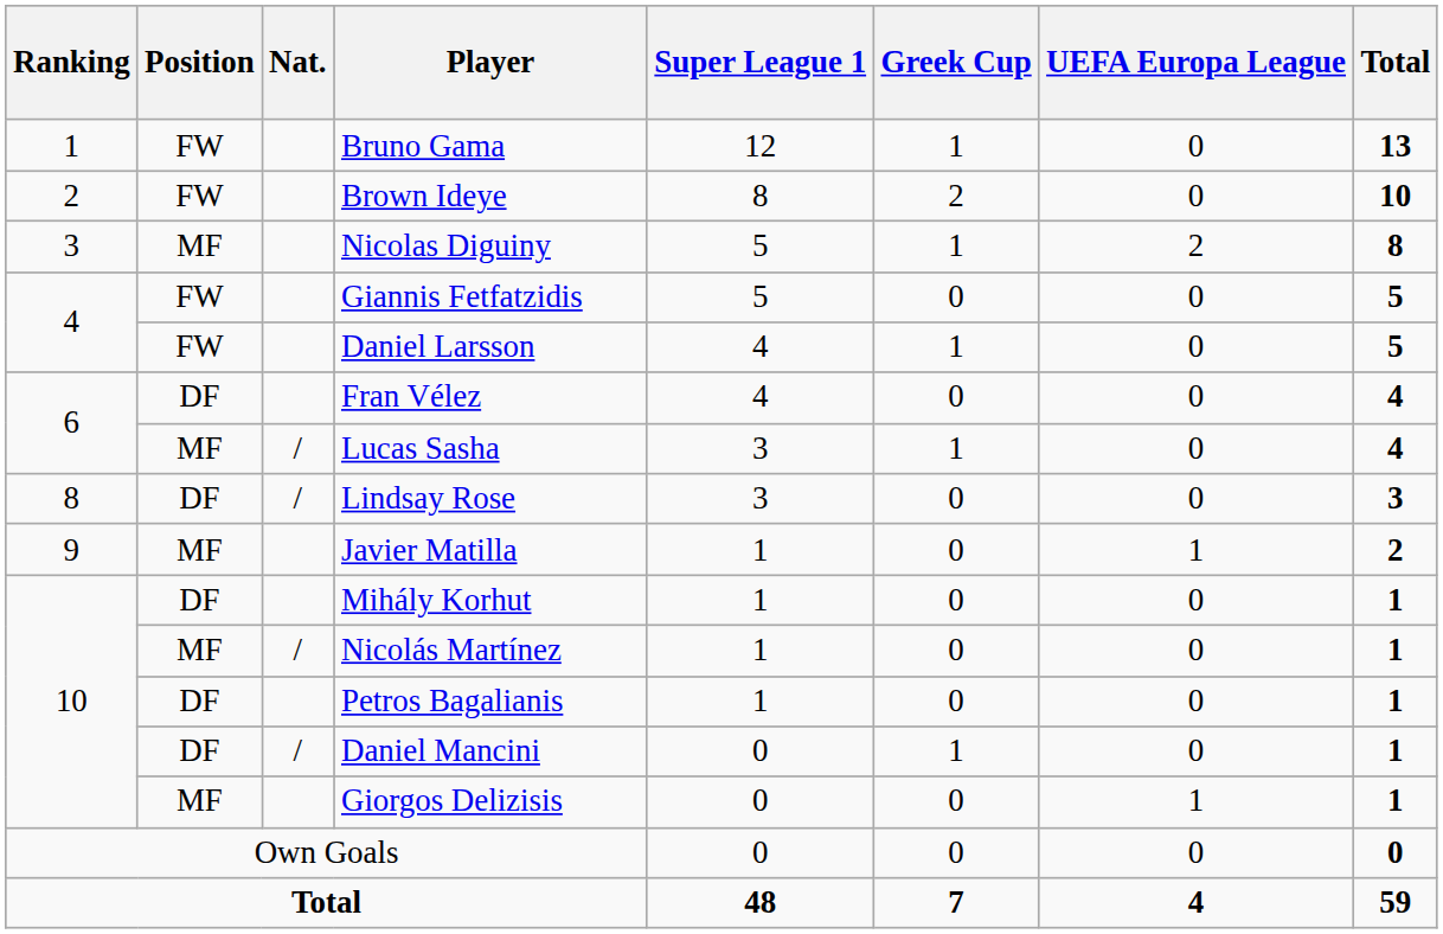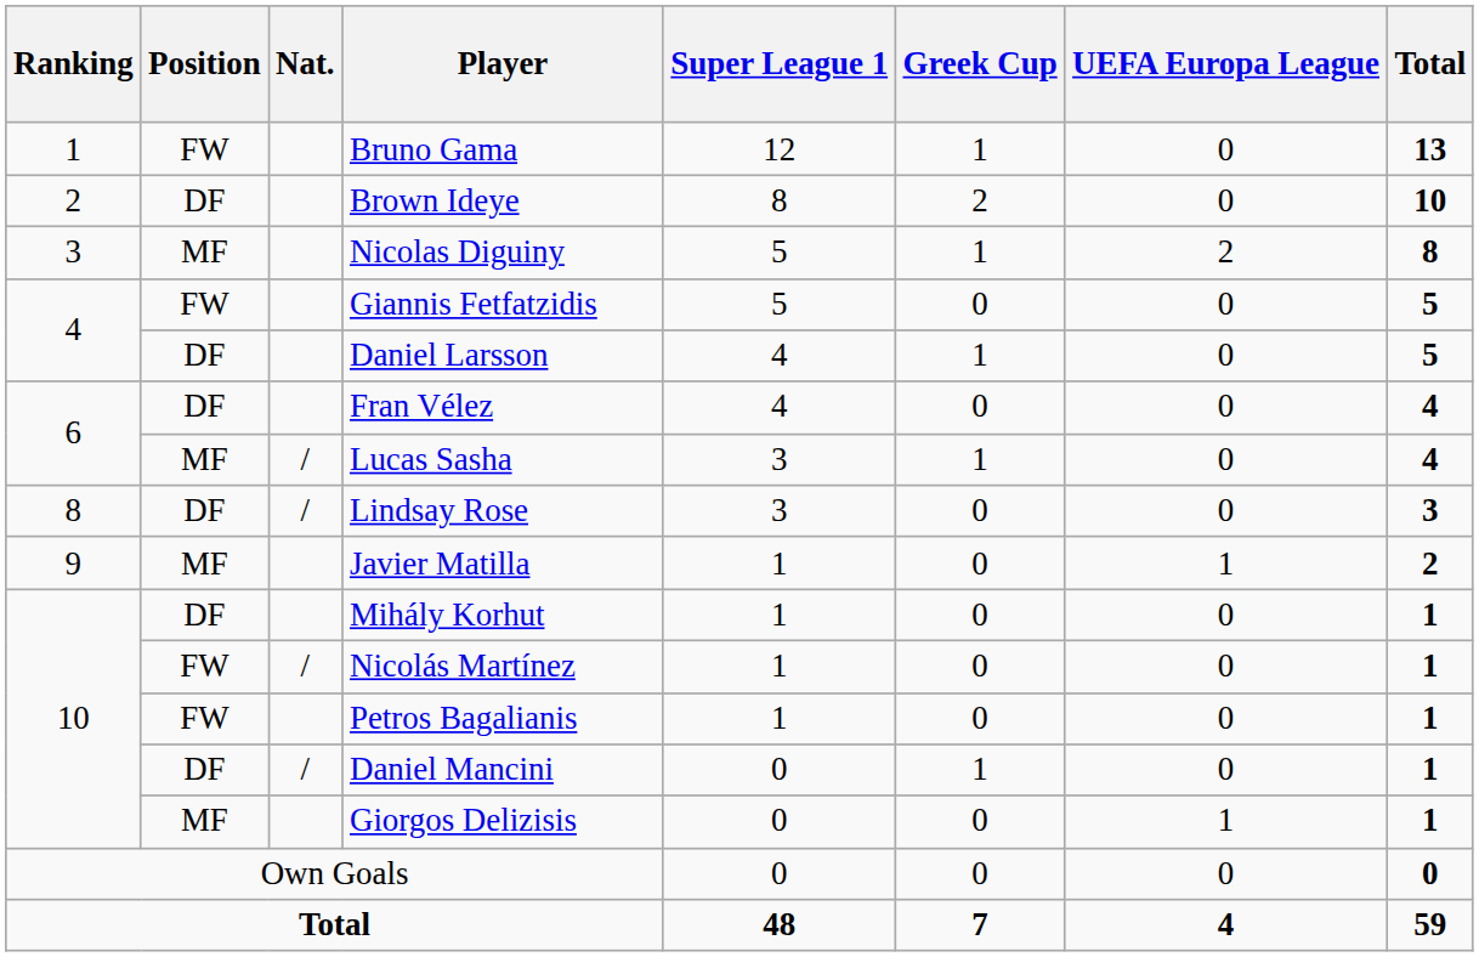Brown Ideye | Position: FW -> DF
Daniel Larsson | Position: FW -> DF
Nicolás Martínez | Position: MF -> FW
Petros Bagalianis | Position: DF -> FW
